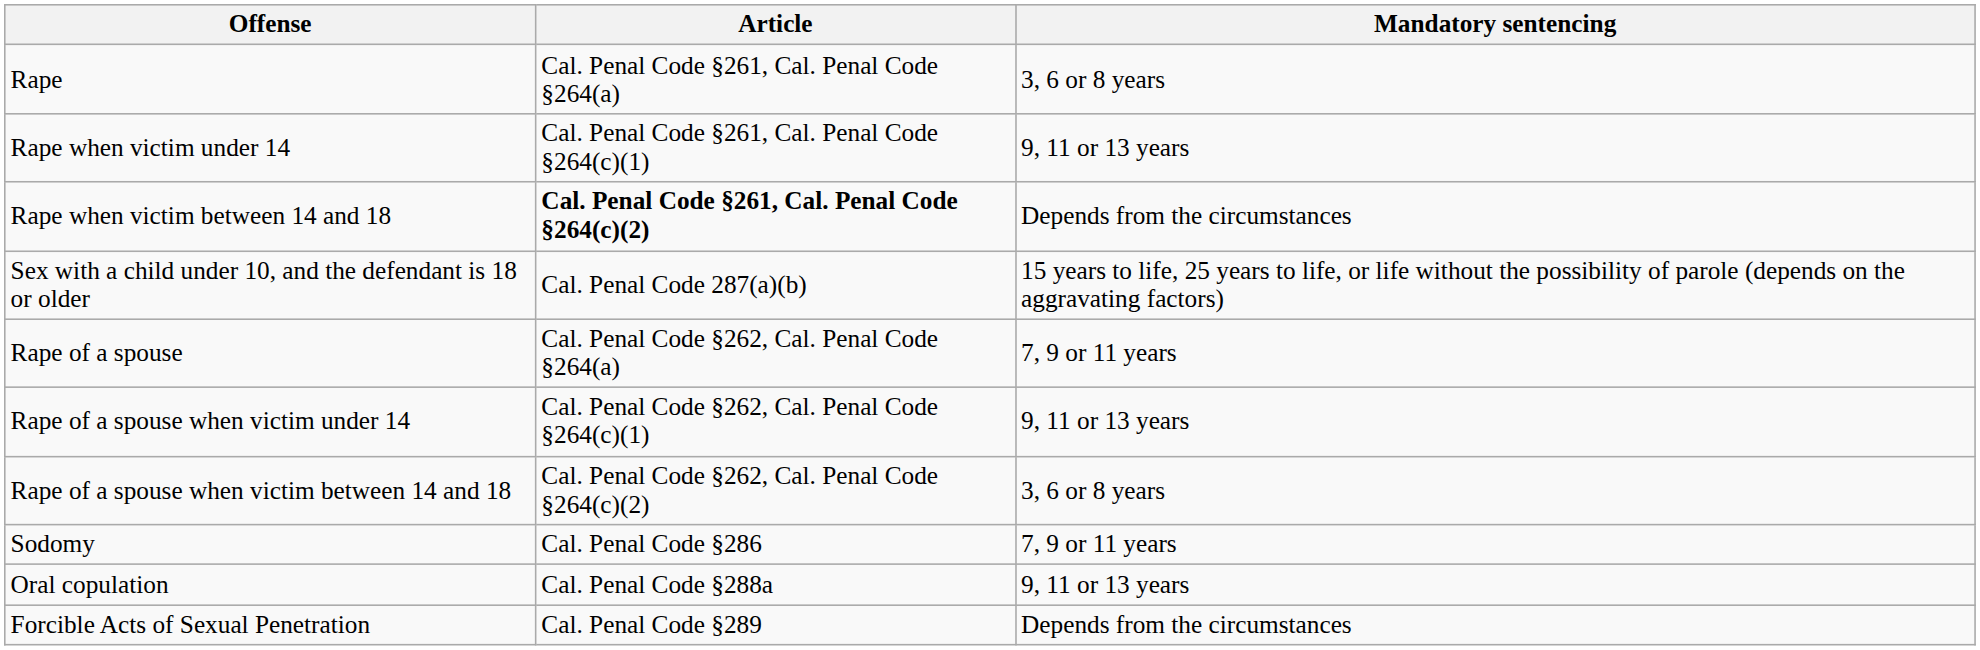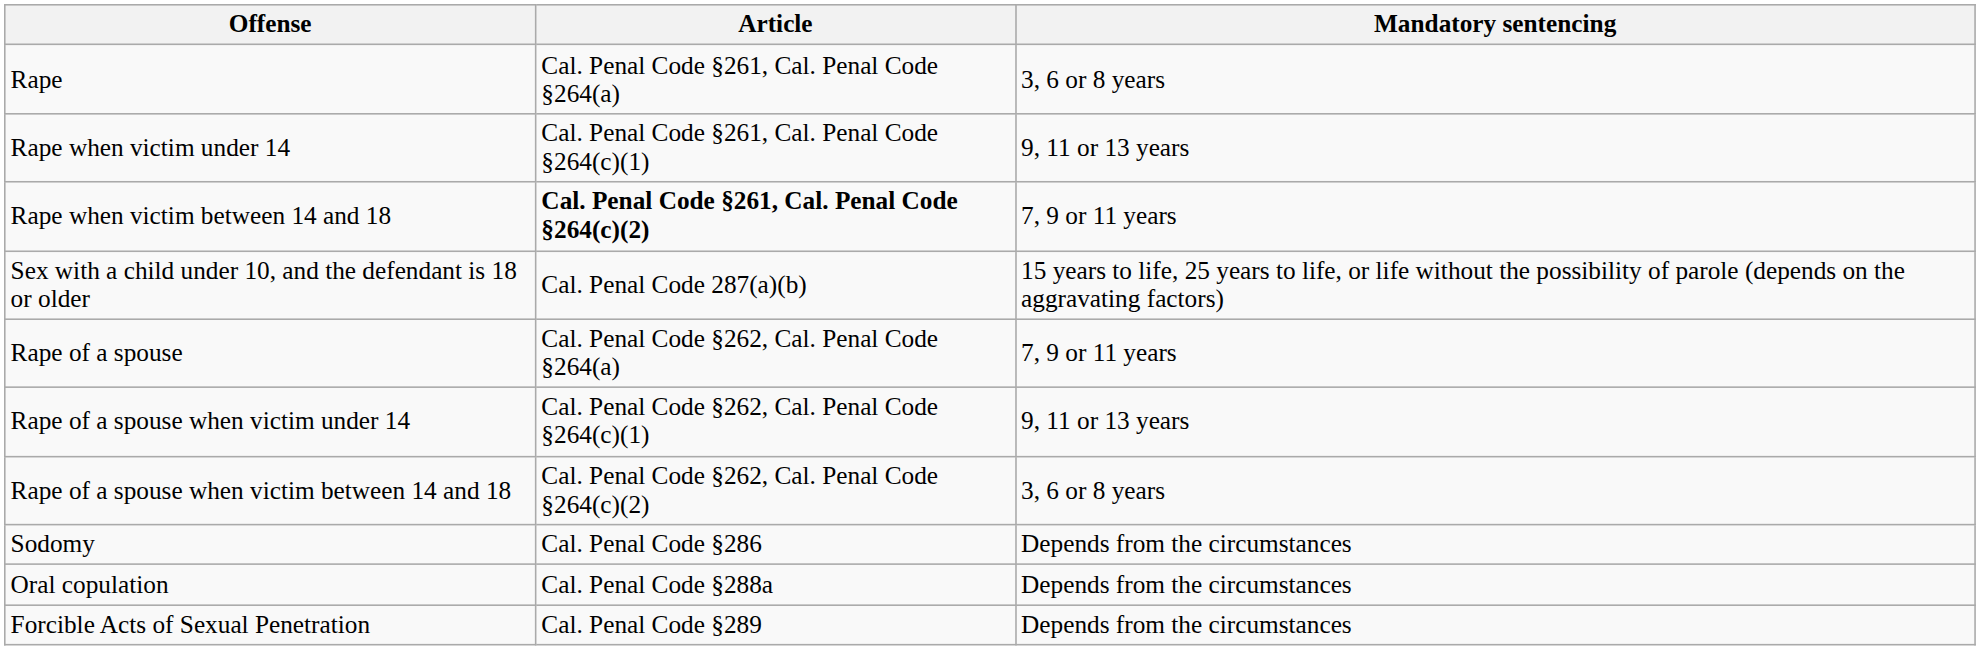Rape when victim between 14 and 18 | Mandatory sentencing: Depends from the circumstances -> 7, 9 or 11 years
Sodomy | Mandatory sentencing: 7, 9 or 11 years -> Depends from the circumstances
Oral copulation | Mandatory sentencing: 9, 11 or 13 years -> Depends from the circumstances
